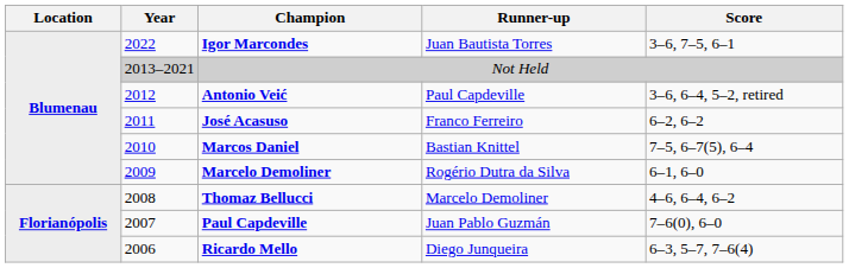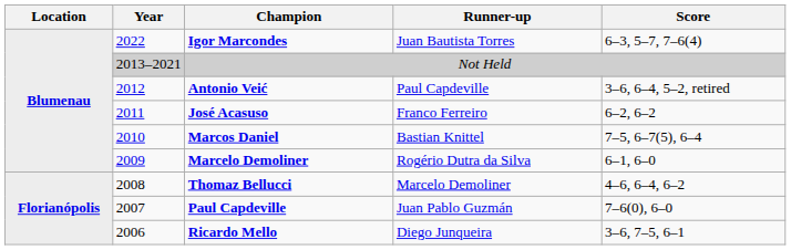Igor Marcondes | Score: 3–6, 7–5, 6–1 -> 6–3, 5–7, 7–6(4)
Ricardo Mello | Score: 6–3, 5–7, 7–6(4) -> 3–6, 7–5, 6–1
